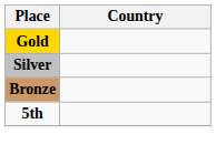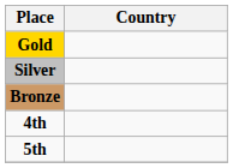+ row: 4th
